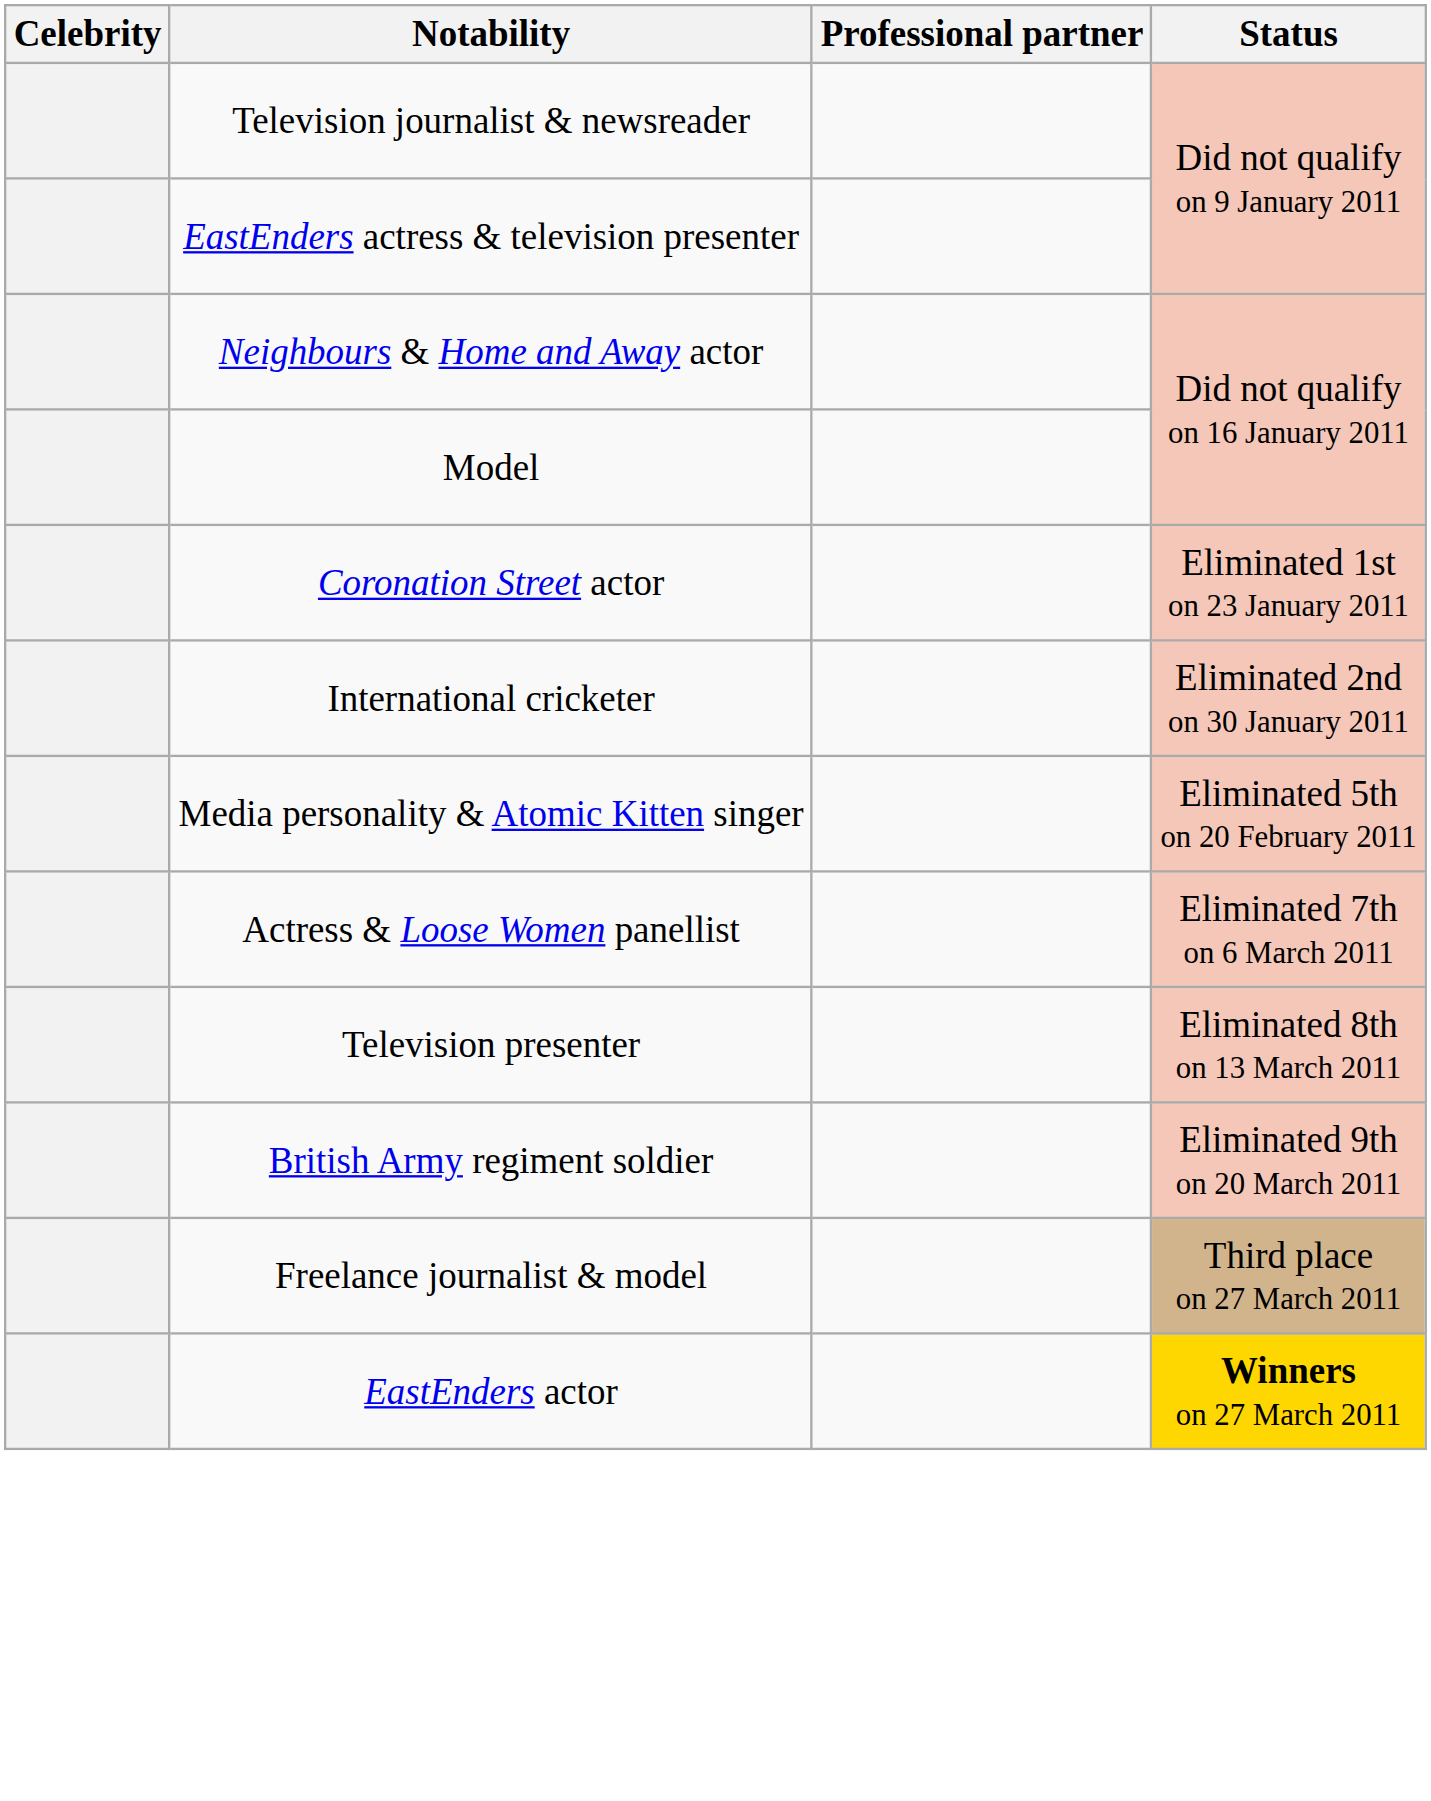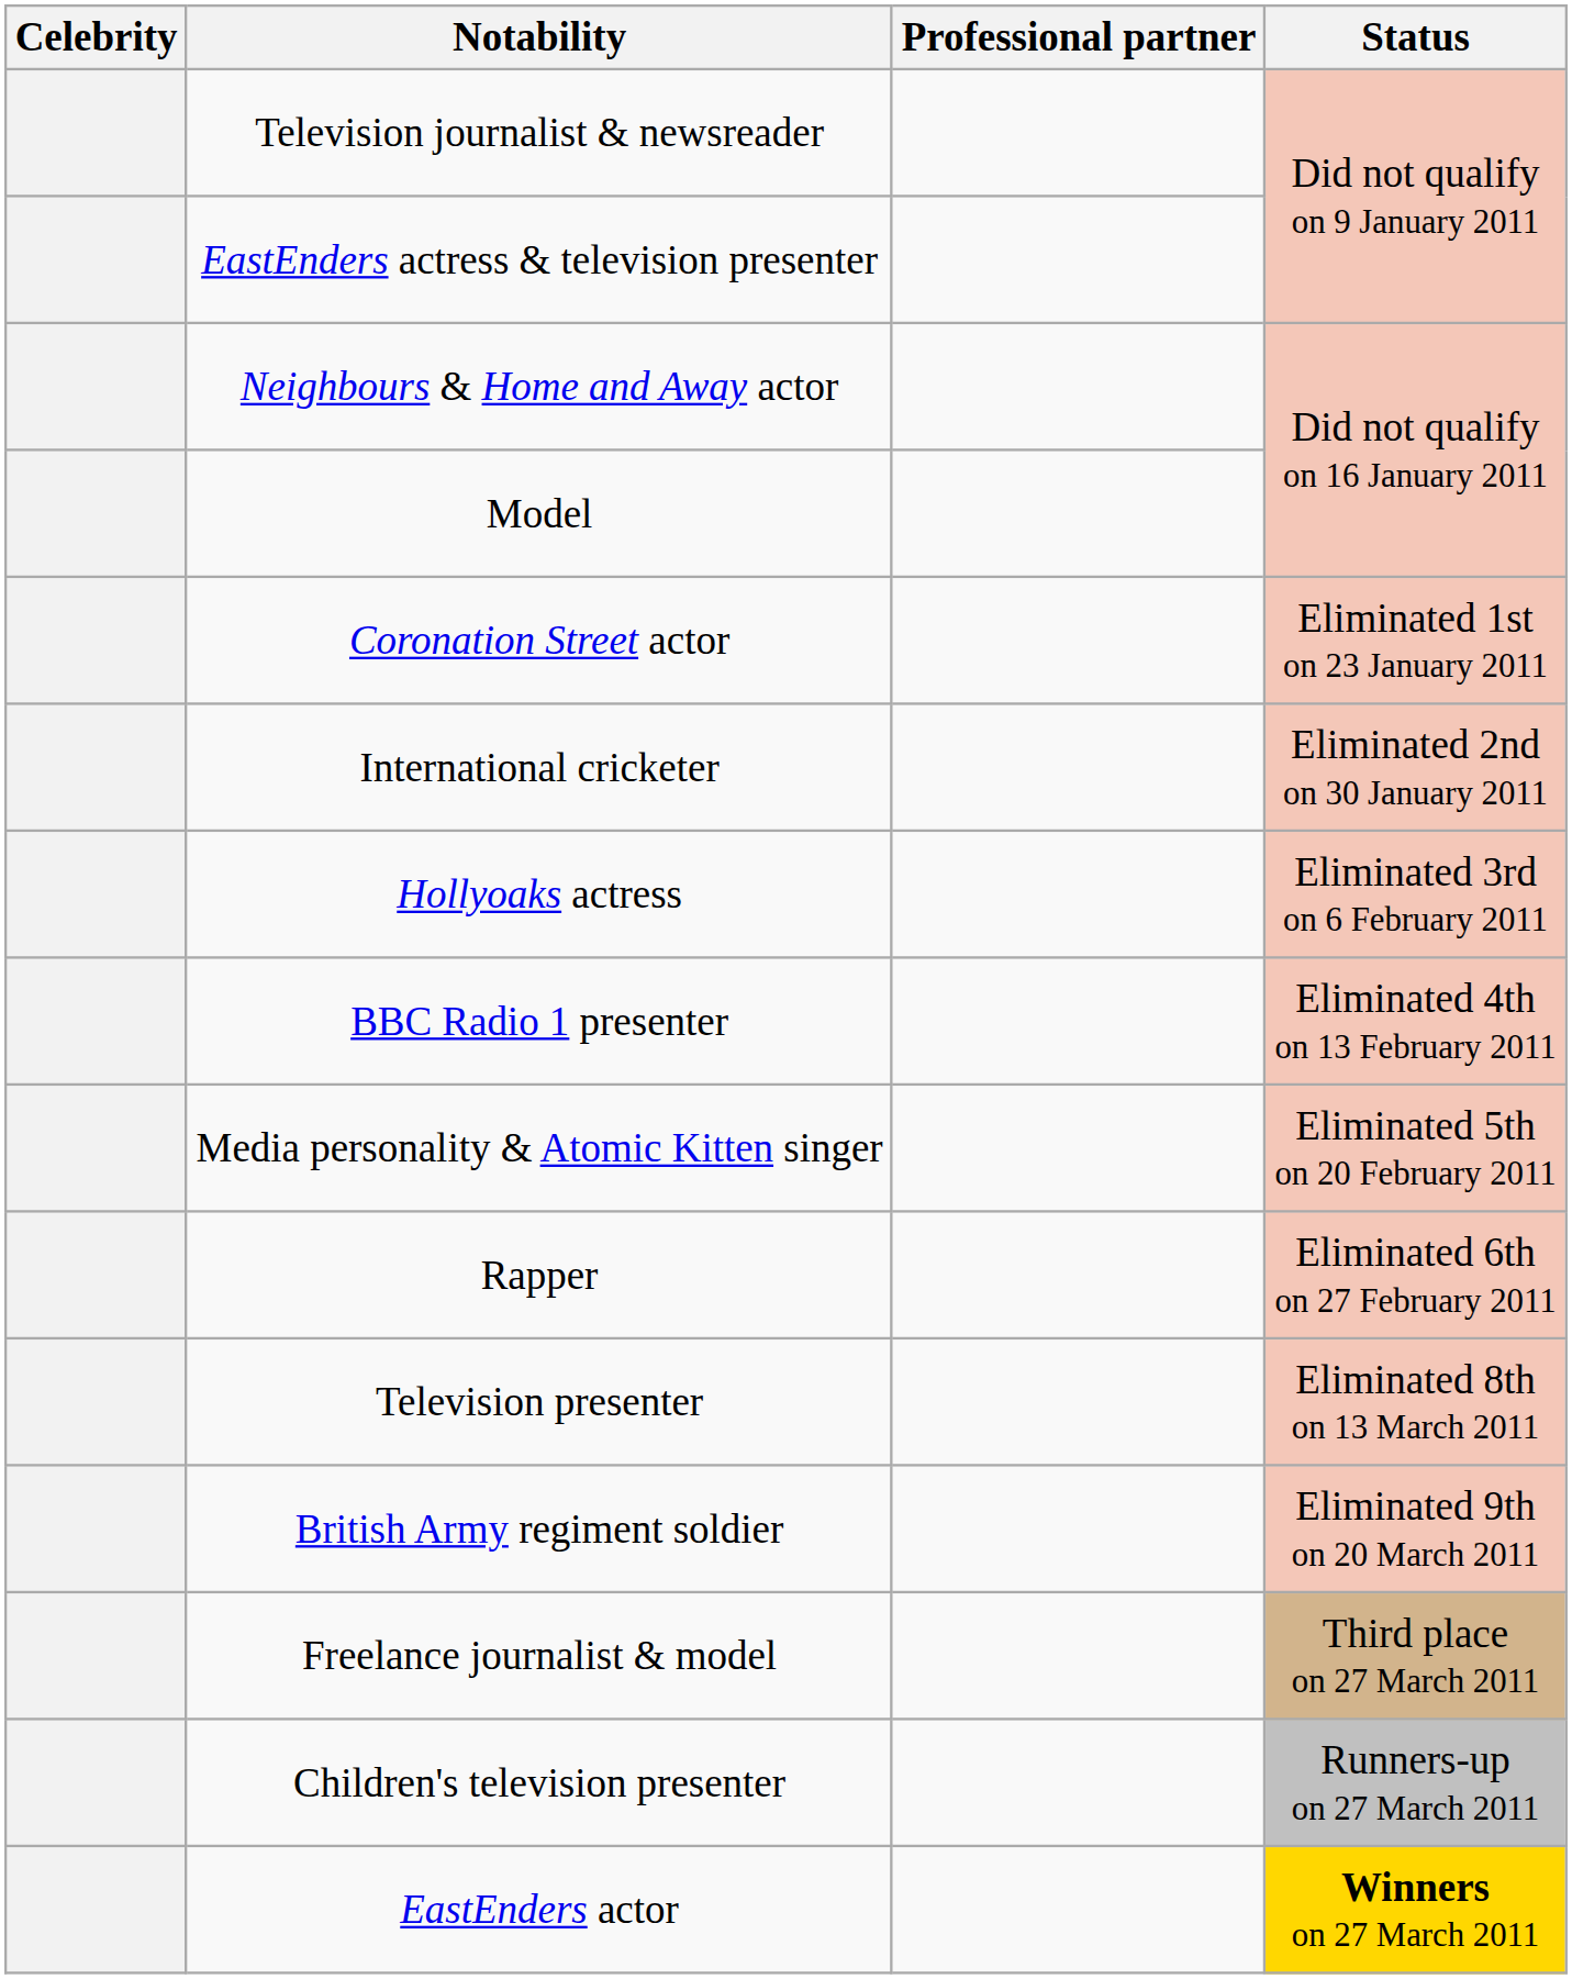+ row: Hollyoaks actress | Eliminated 3rd on 6 February 2011
+ row: BBC Radio 1 presenter | Eliminated 4th on 13 February 2011
+ row: Rapper | Eliminated 6th on 27 February 2011
- row: Actress & Loose Women panellist | Eliminated 7th on 6 March 2011
+ row: Children's television presenter | Runners-up on 27 March 2011
